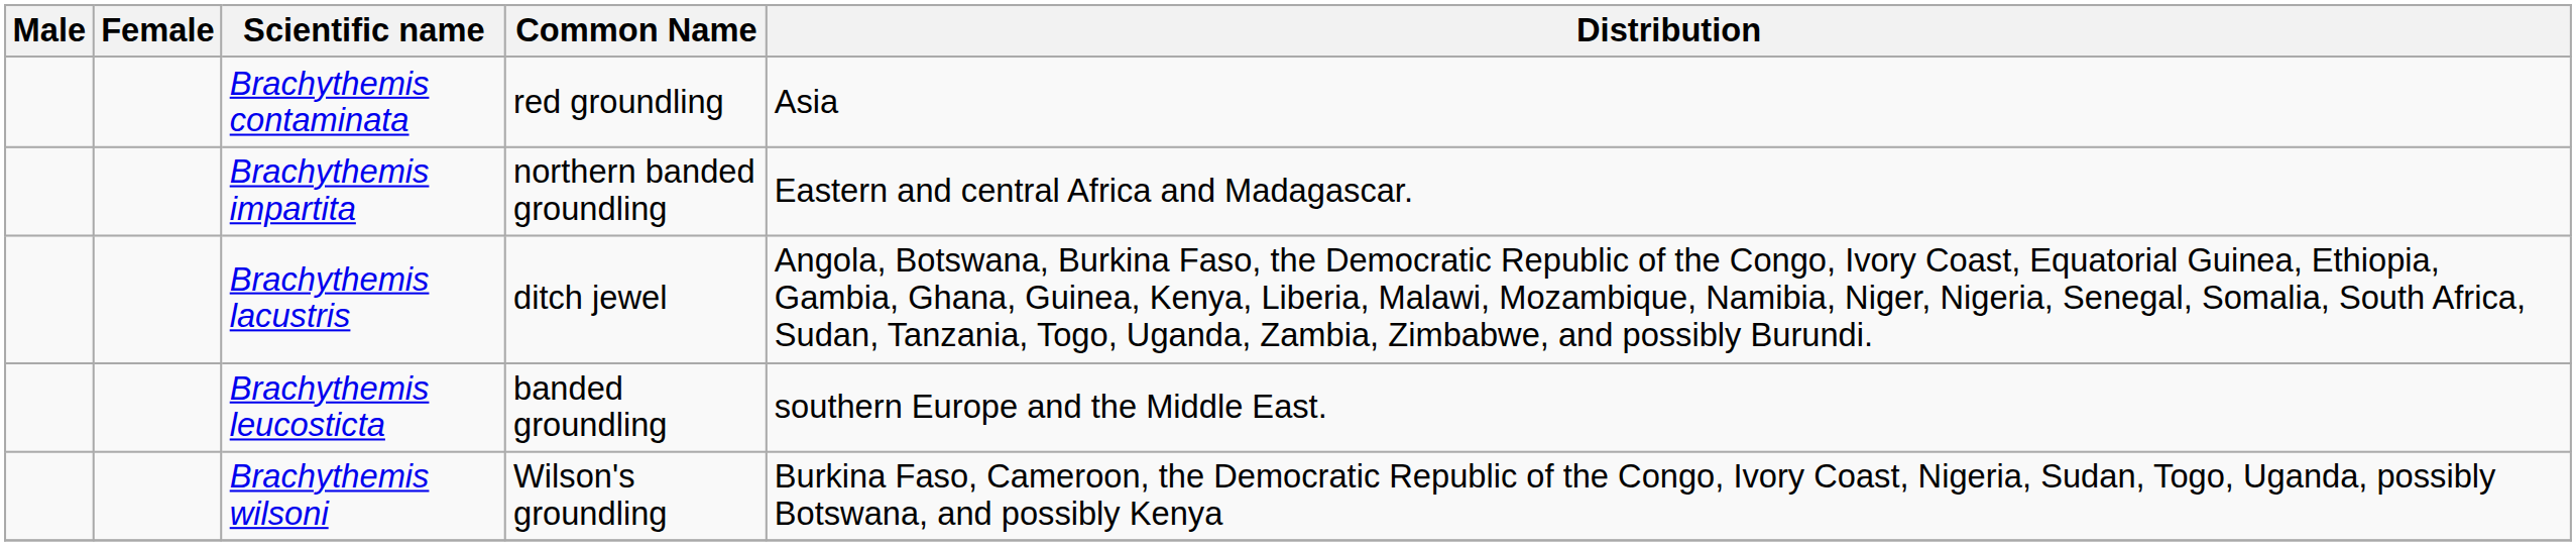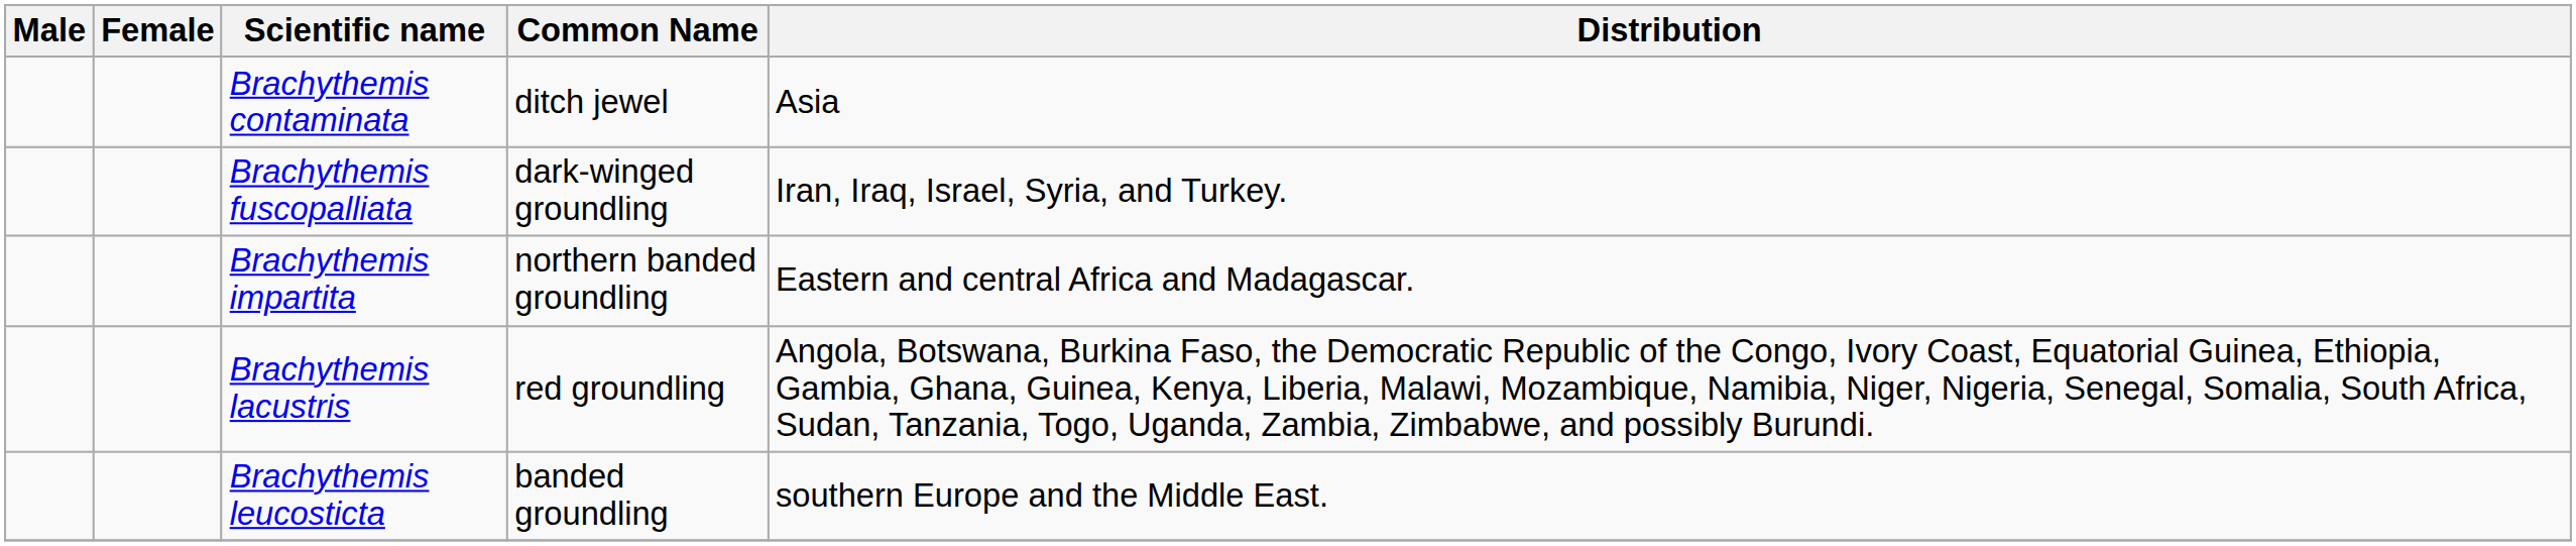Brachythemis contaminata | Common Name: red groundling -> ditch jewel
+ row: Brachythemis fuscopalliata | dark-winged groundling | Iran, Iraq, Israel, Syria, and Turkey.
Brachythemis lacustris | Common Name: ditch jewel -> red groundling
- row: Brachythemis wilsoni | Wilson's groundling | Burkina Faso, Cameroon, the Democratic Republic of the Congo, Ivory Coast, Nigeria, Sudan, Togo, Uganda, possibly Botswana, and possibly Kenya
